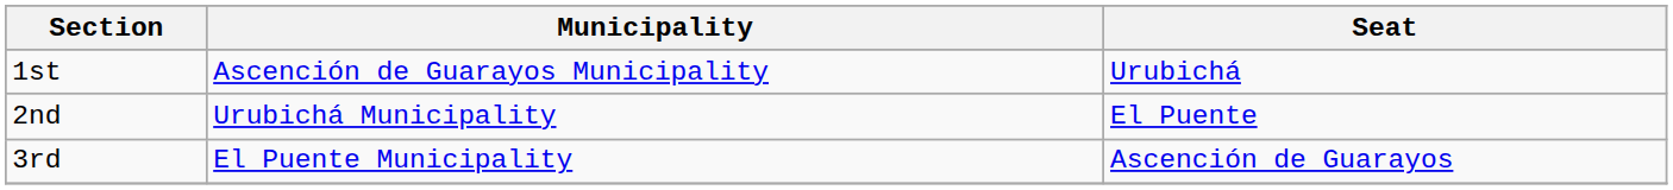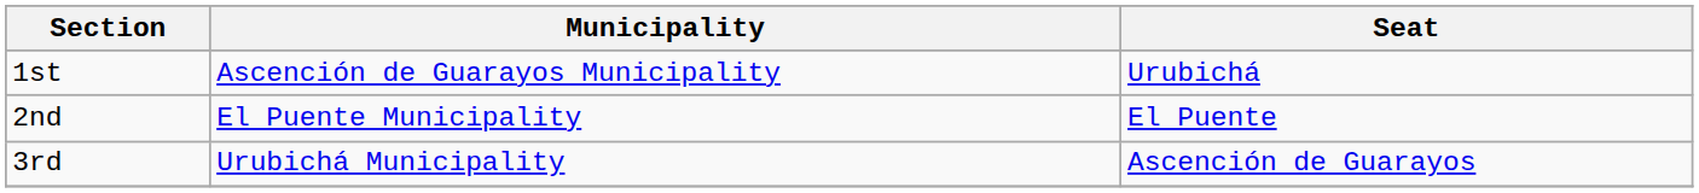2nd | Municipality: Urubichá Municipality -> El Puente Municipality
3rd | Municipality: El Puente Municipality -> Urubichá Municipality
